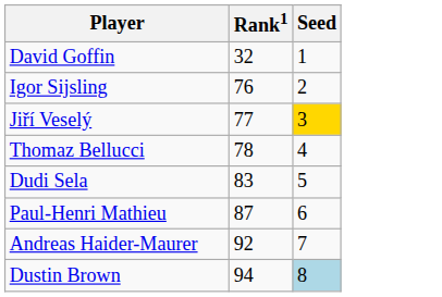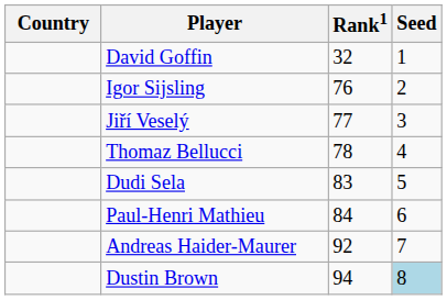+ column: Country
Jiří Veselý | Seed: gold background -> no background
Paul-Henri Mathieu | Rank1: 87 -> 84
